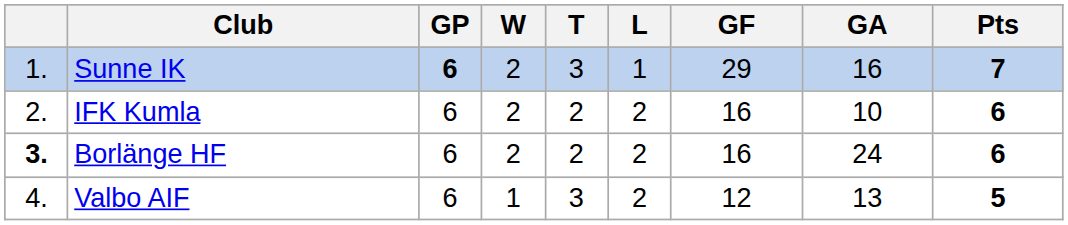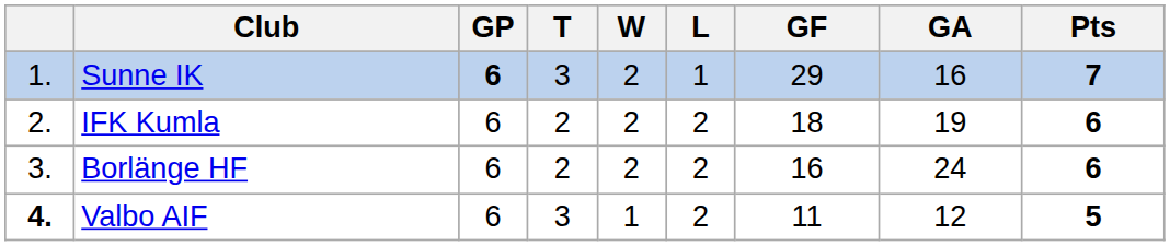columns swapped: W <-> T
IFK Kumla | GF: 16 -> 18
IFK Kumla | GA: 10 -> 19
Borlänge HF | column 1: bold -> normal
Valbo AIF | column 1: normal -> bold
Valbo AIF | GF: 12 -> 11
Valbo AIF | GA: 13 -> 12
